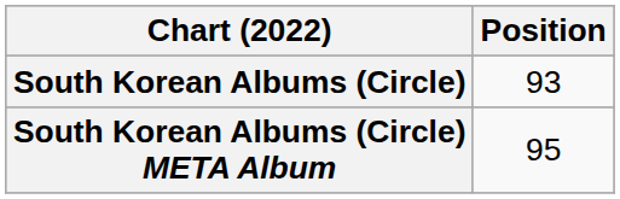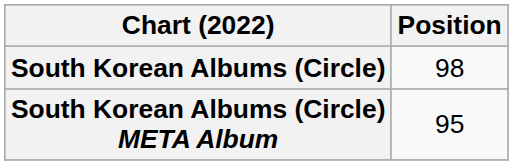South Korean Albums (Circle) | Position: 93 -> 98
